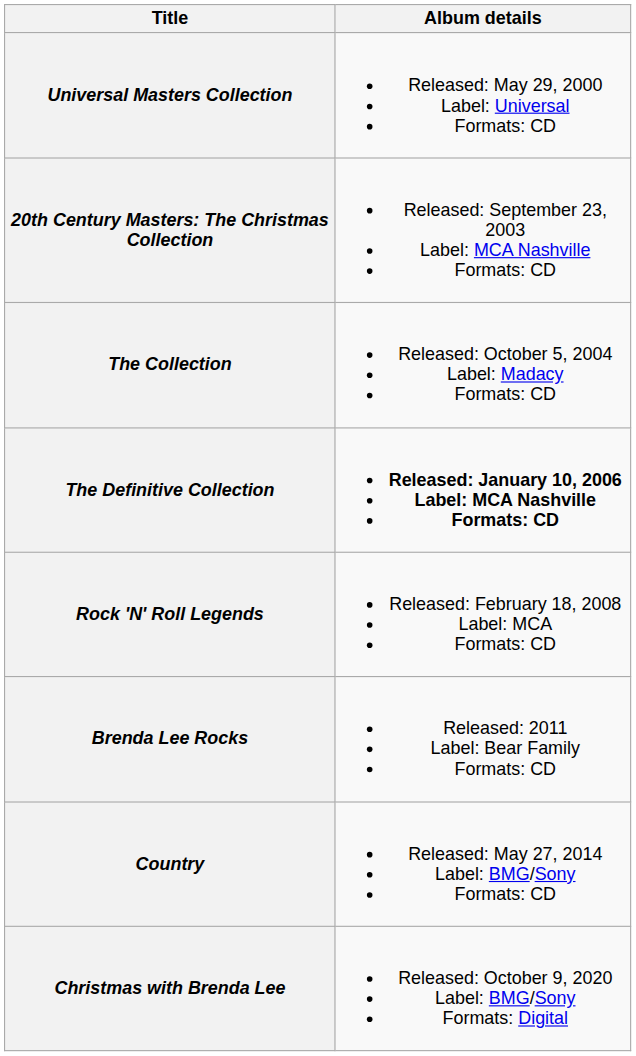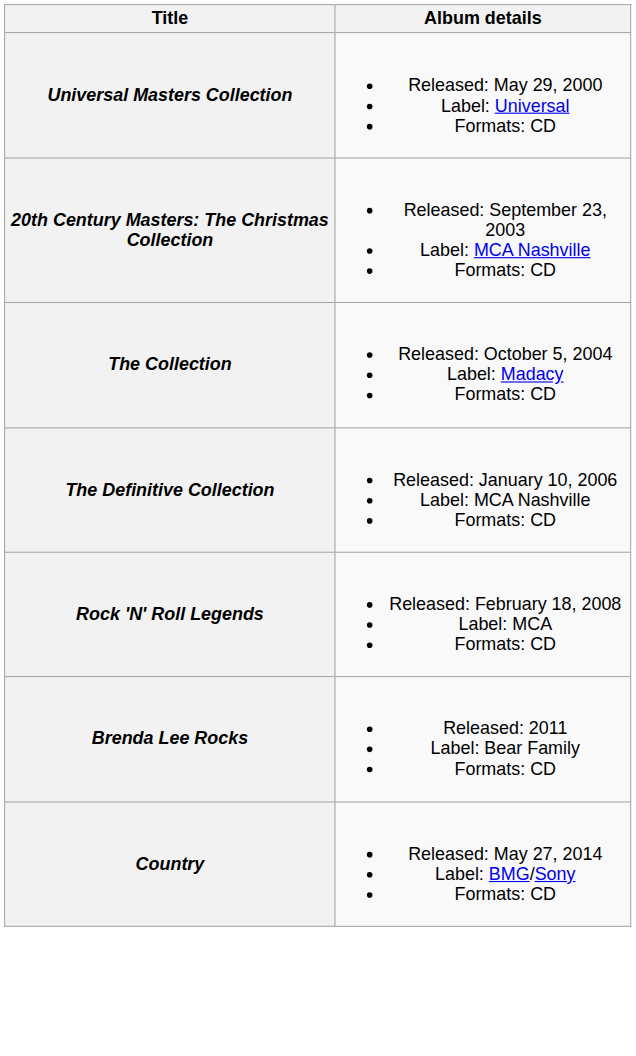The Definitive Collection | Album details: bold -> normal
- row: Christmas with Brenda Lee | Released: October 9, 2020 Label: BMG/Sony Formats: Digital
